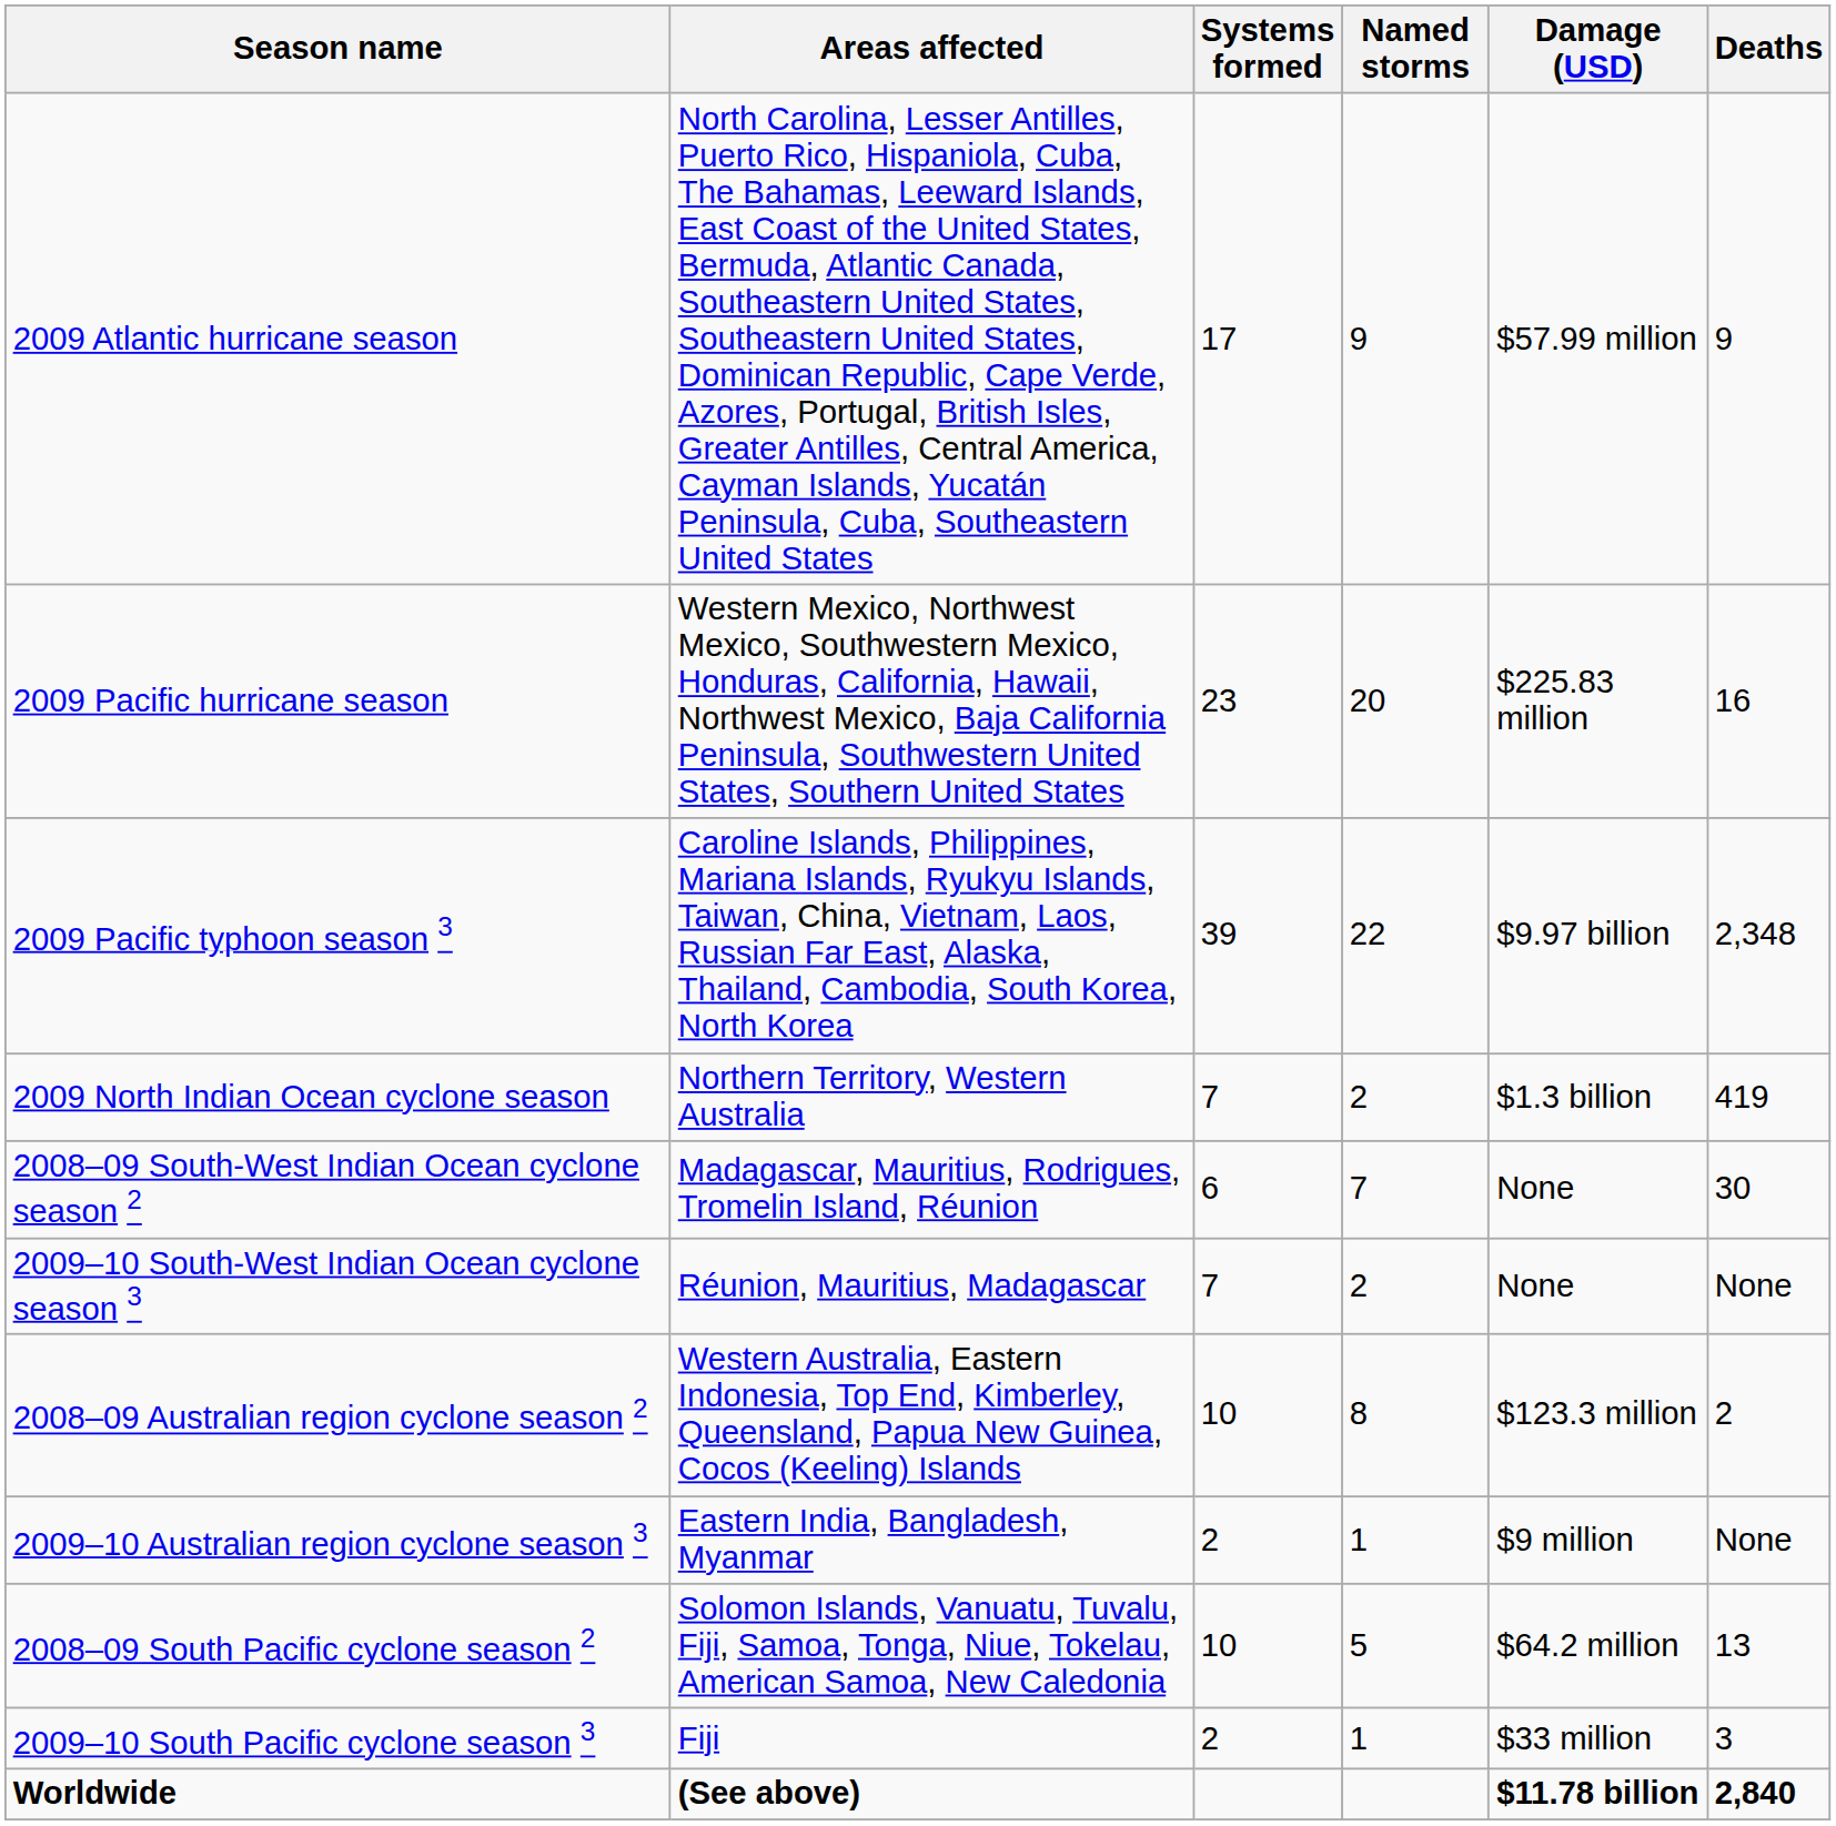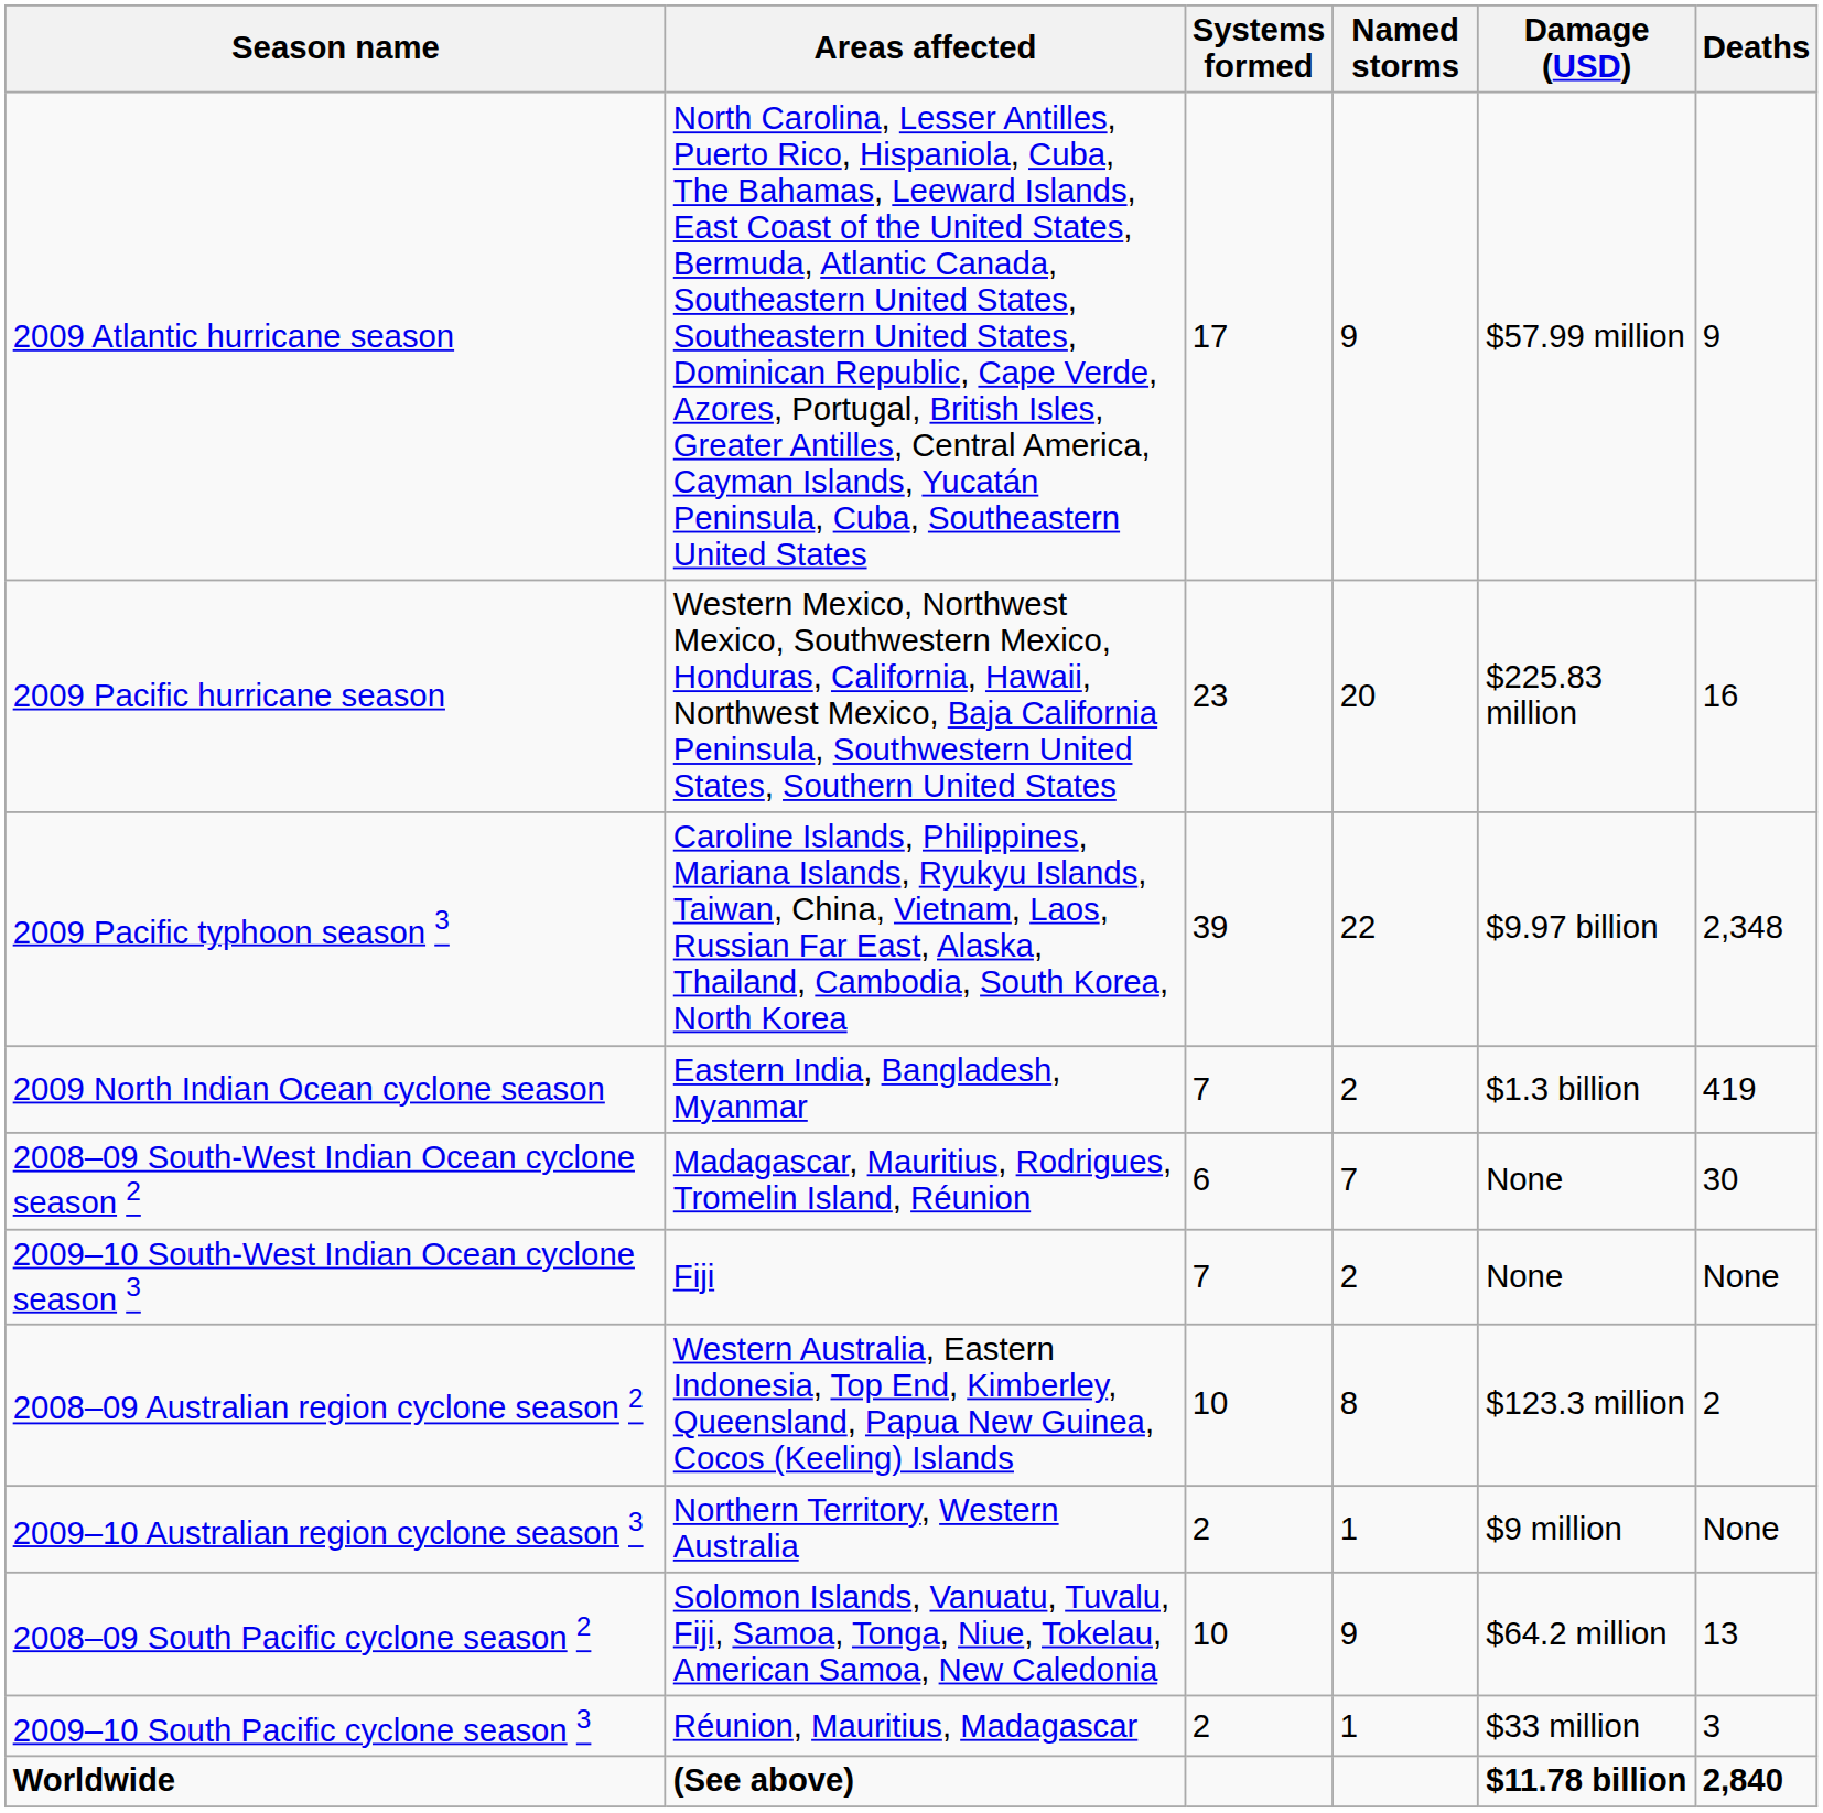2009 North Indian Ocean cyclone season | Areas affected: Northern Territory, Western Australia -> Eastern India, Bangladesh, Myanmar
2009–10 South-West Indian Ocean cyclone season 3 | Areas affected: Réunion, Mauritius, Madagascar -> Fiji
2009–10 Australian region cyclone season 3 | Areas affected: Eastern India, Bangladesh, Myanmar -> Northern Territory, Western Australia
2008–09 South Pacific cyclone season 2 | Named storms: 5 -> 9
2009–10 South Pacific cyclone season 3 | Areas affected: Fiji -> Réunion, Mauritius, Madagascar
